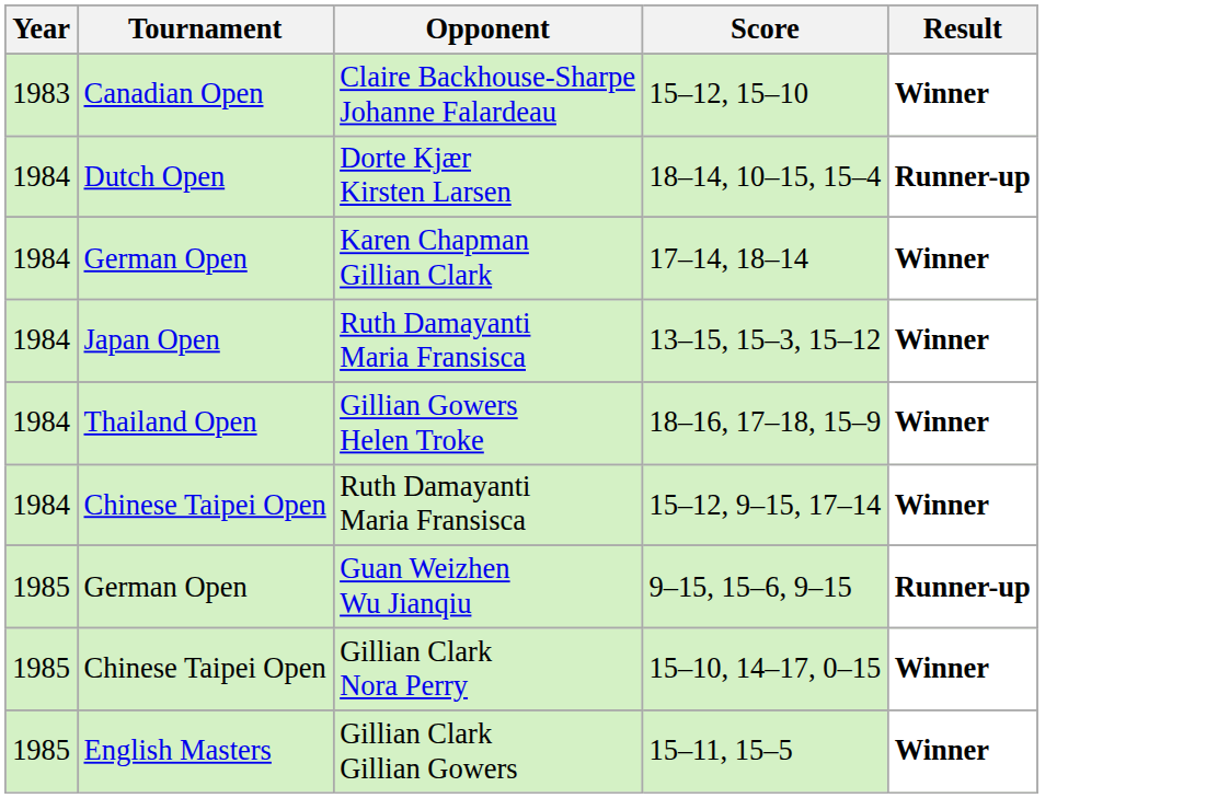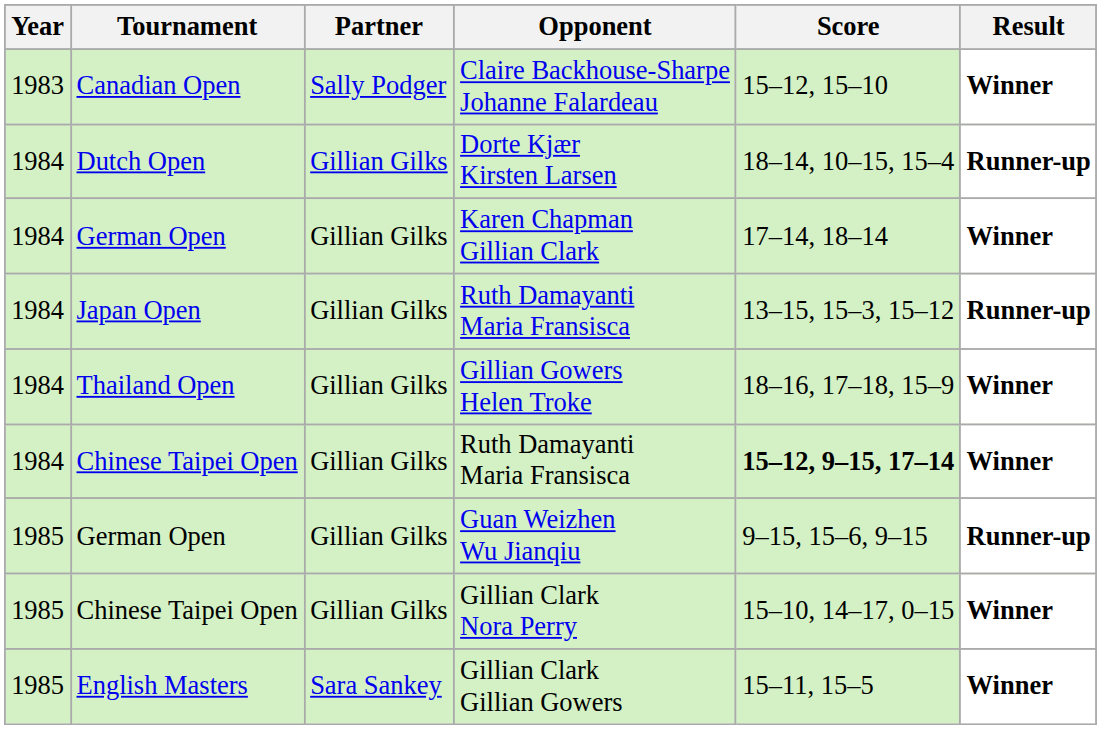+ column: Partner | Sally Podger | Gillian Gilks | Gillian Gilks | Gillian Gilks | Gillian Gilks | Gillian Gilks | Gillian Gilks | Gillian Gilks | Sara Sankey
Japan Open / Ruth Damayanti Maria Fransisca | Result: Winner -> Runner-up
Chinese Taipei Open / Ruth Damayanti Maria Fransisca | Score: normal -> bold
